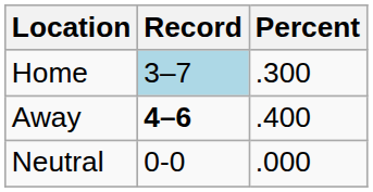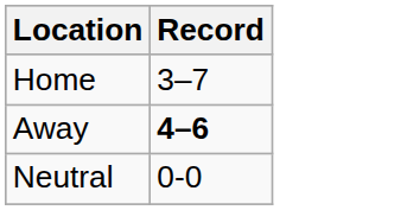- column: Percent | .300 | .400 | .000
Home | Record: lightblue background -> no background
